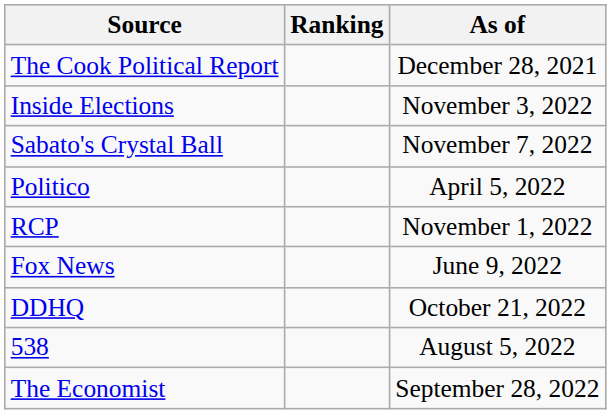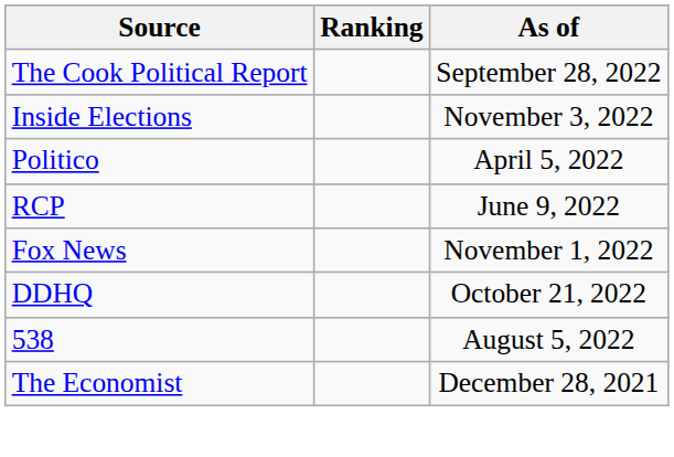The Cook Political Report | As of: December 28, 2021 -> September 28, 2022
- row: Sabato's Crystal Ball | November 7, 2022
RCP | As of: November 1, 2022 -> June 9, 2022
Fox News | As of: June 9, 2022 -> November 1, 2022
The Economist | As of: September 28, 2022 -> December 28, 2021
